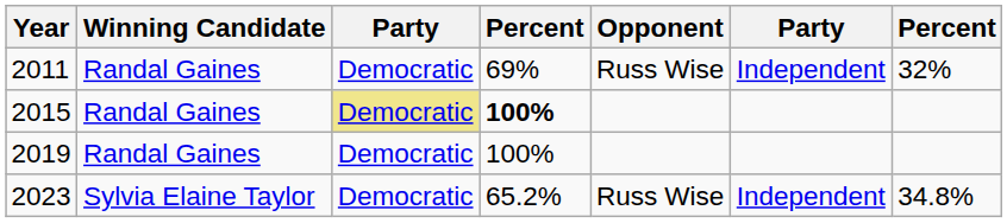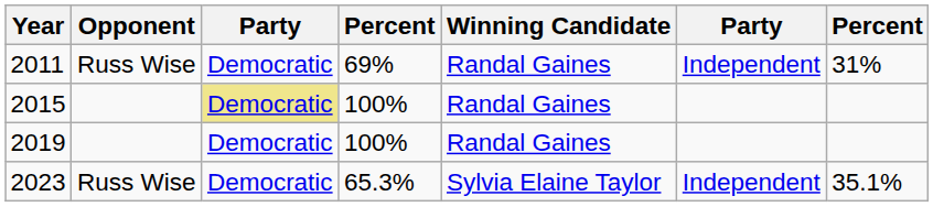columns swapped: Winning Candidate <-> Opponent
2011 | column 7: 32% -> 31%
2015 | column 4: bold -> normal
2023 | column 4: 65.2% -> 65.3%
2023 | column 7: 34.8% -> 35.1%
